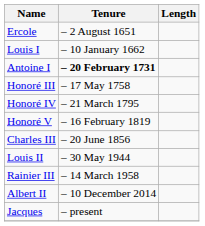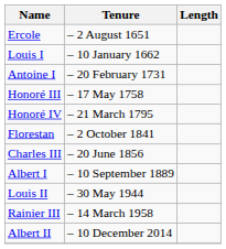Antoine I | Tenure: bold -> normal
- row: Honoré V | – 16 February 1819
+ row: Florestan | – 2 October 1841
+ row: Albert I | – 10 September 1889
- row: Jacques | – present
